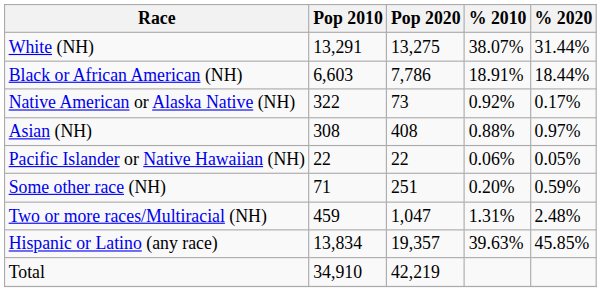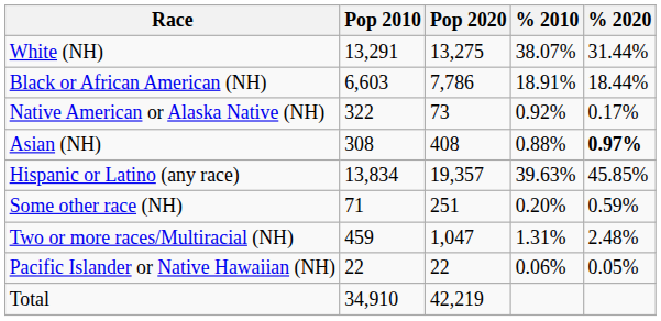Asian (NH) | % 2020: normal -> bold
rows swapped: Pacific Islander or Native Hawaiian (NH) <-> Hispanic or Latino (any race)
